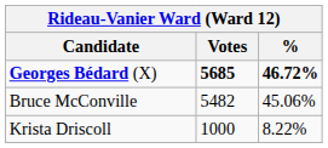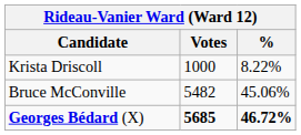rows swapped: Georges Bédard (X) <-> Krista Driscoll
